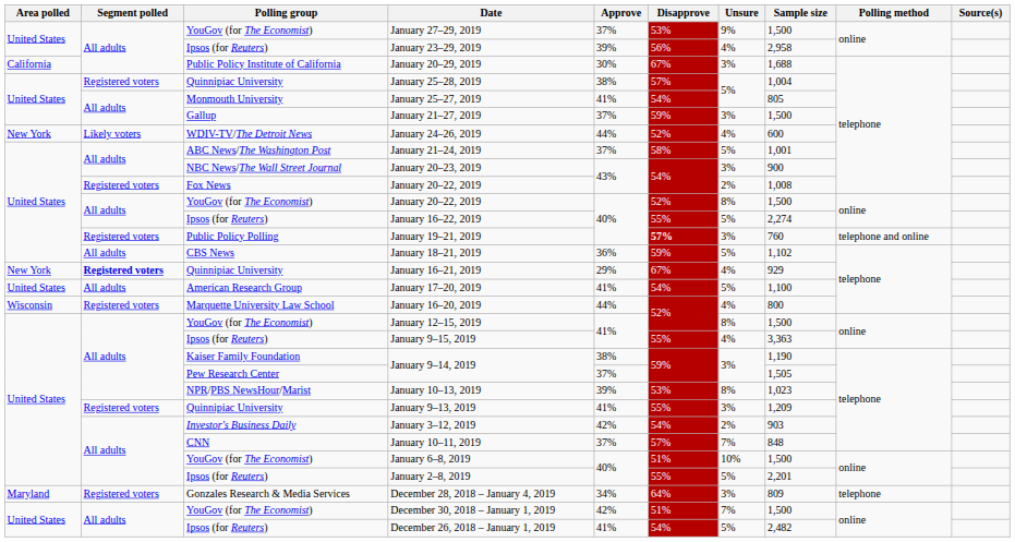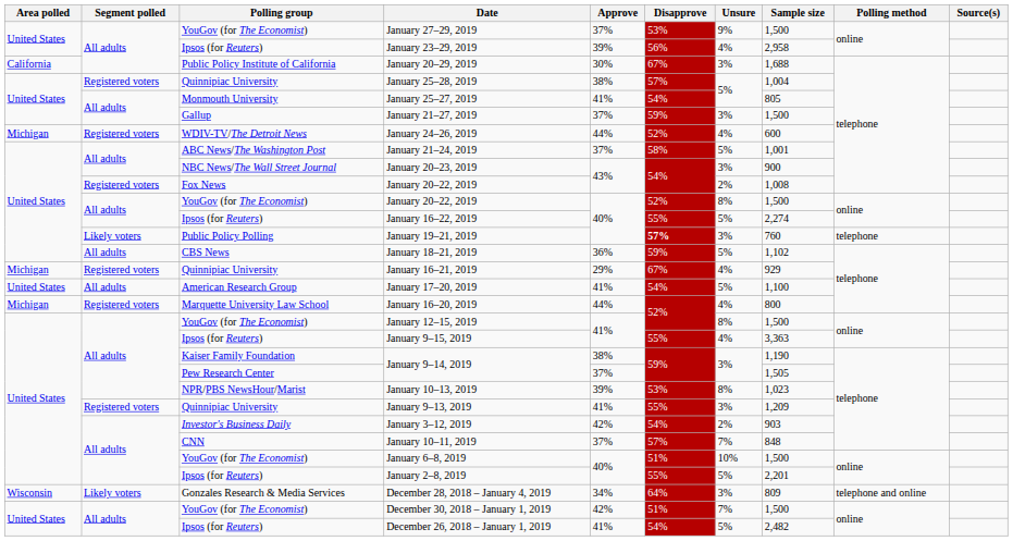January 24–26, 2019 | Area polled: New York -> Michigan
January 24–26, 2019 | Segment polled: Likely voters -> Registered voters
January 19–21, 2019 | Segment polled: Registered voters -> Likely voters
January 19–21, 2019 | Polling method: telephone and online -> telephone
January 16–21, 2019 | Area polled: New York -> Michigan
January 16–21, 2019 | Segment polled: bold -> normal
January 16–20, 2019 | Area polled: Wisconsin -> Michigan
December 28, 2018 – January 4, 2019 | Area polled: Maryland -> Wisconsin
December 28, 2018 – January 4, 2019 | Segment polled: Registered voters -> Likely voters
December 28, 2018 – January 4, 2019 | Polling method: telephone -> telephone and online
